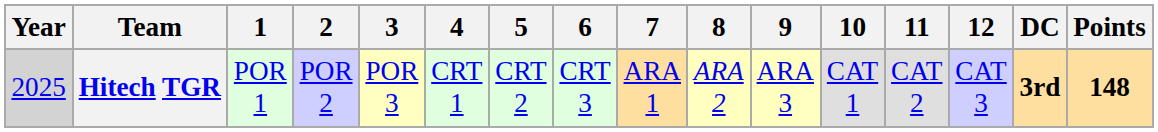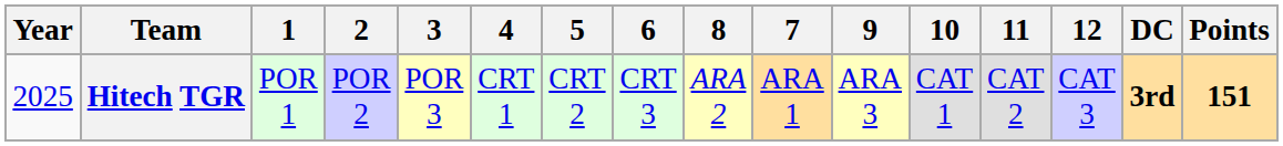columns swapped: 7 <-> 8
Hitech TGR | Year: lightgrey background -> no background
Hitech TGR | Points: 148 -> 151
